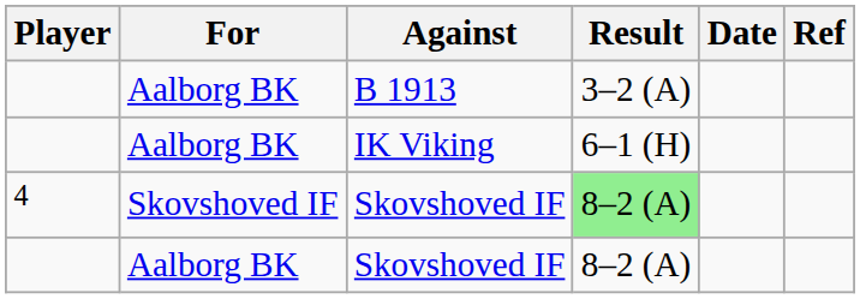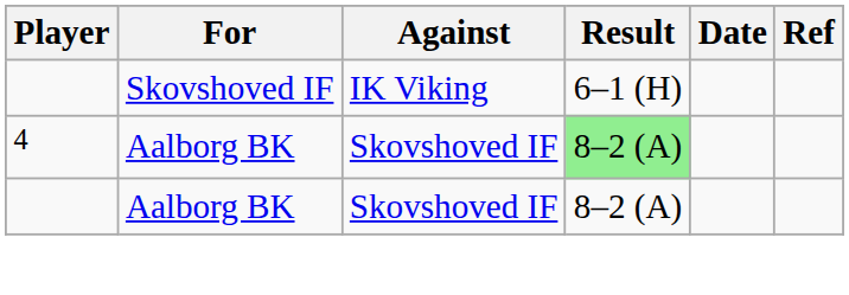- row: Aalborg BK | B 1913 | 3–2 (A)
IK Viking | For: Aalborg BK -> Skovshoved IF
4 / Skovshoved IF | For: Skovshoved IF -> Aalborg BK
